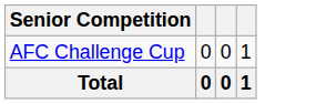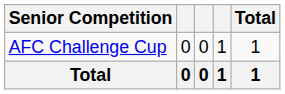+ column: Total | 1 | 1
